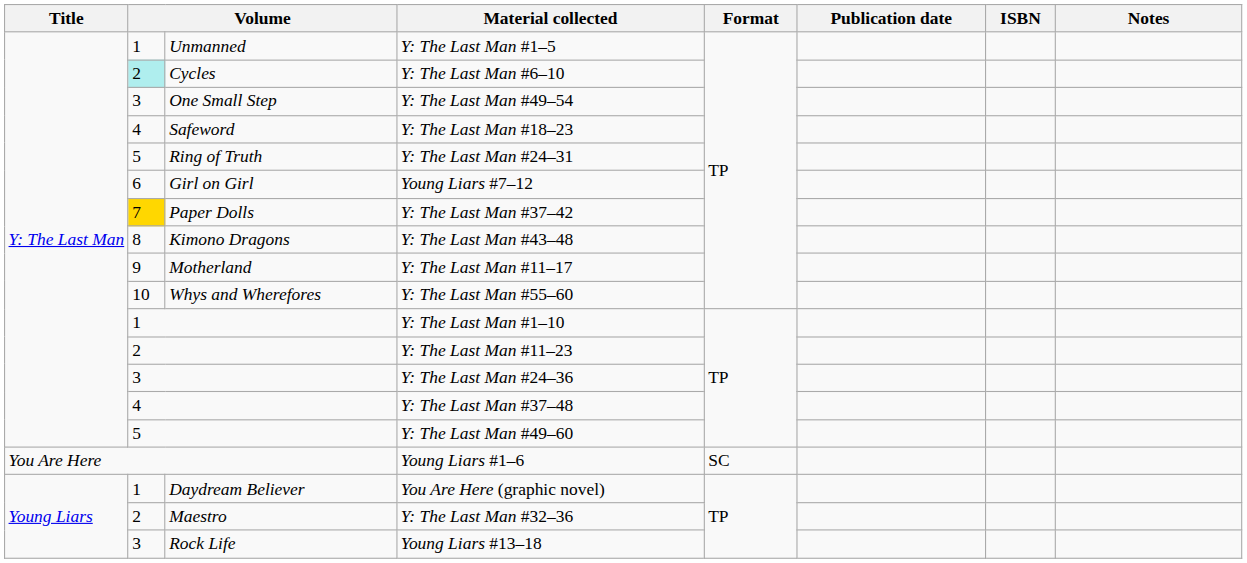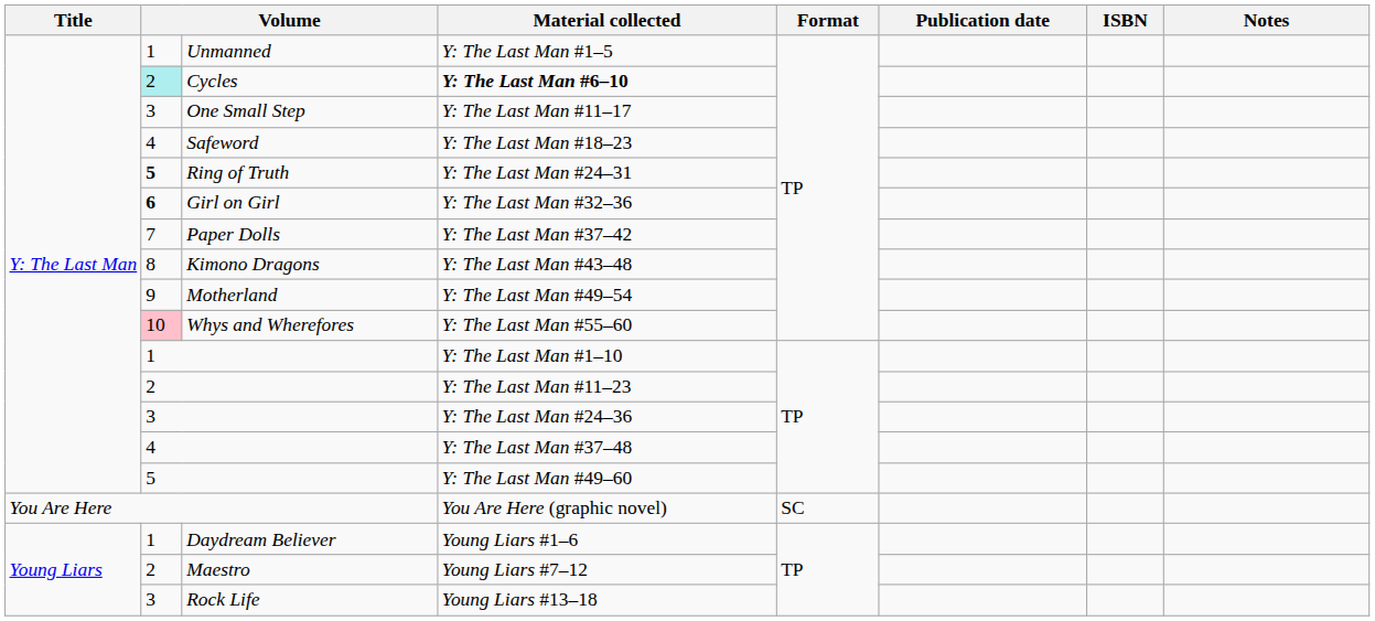Cycles | Material collected: normal -> bold
One Small Step | Material collected: Y: The Last Man #49–54 -> Y: The Last Man #11–17
Ring of Truth | column 2: normal -> bold
Girl on Girl | column 2: normal -> bold
Girl on Girl | Material collected: Young Liars #7–12 -> Y: The Last Man #32–36
Paper Dolls | column 2: gold background -> no background
Motherland | Material collected: Y: The Last Man #11–17 -> Y: The Last Man #49–54
Whys and Wherefores | column 2: no background -> pink background
You Are Here | Material collected: Young Liars #1–6 -> You Are Here (graphic novel)
Daydream Believer | Material collected: You Are Here (graphic novel) -> Young Liars #1–6
Maestro | Material collected: Y: The Last Man #32–36 -> Young Liars #7–12
